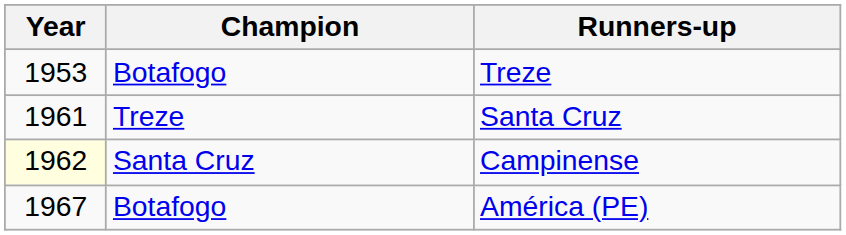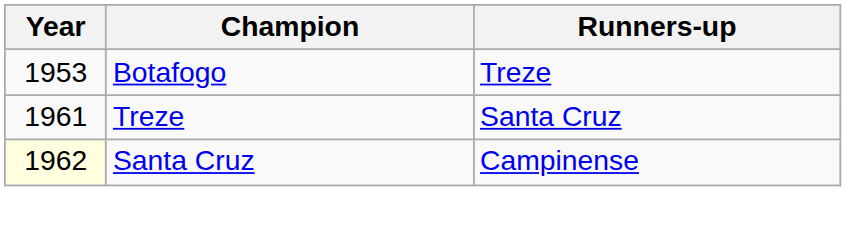- row: 1967 | Botafogo | América (PE)
